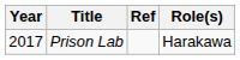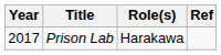columns swapped: Role(s) <-> Ref
